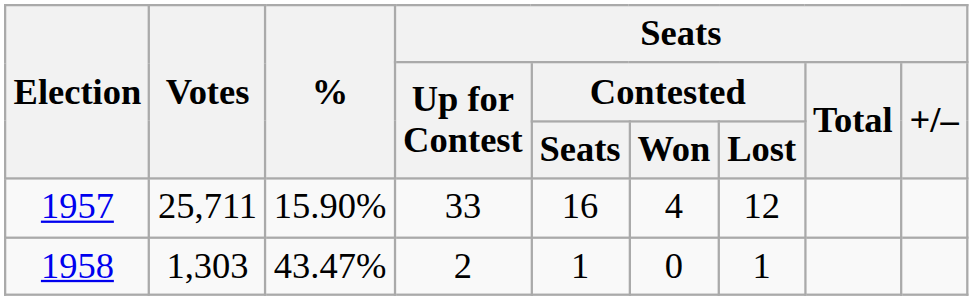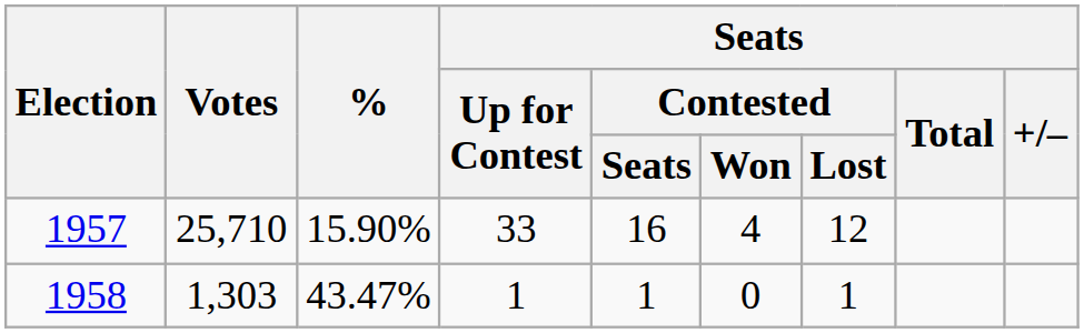1957 | Votes: 25,711 -> 25,710
1958 | Seats / Up for Contest: 2 -> 1
